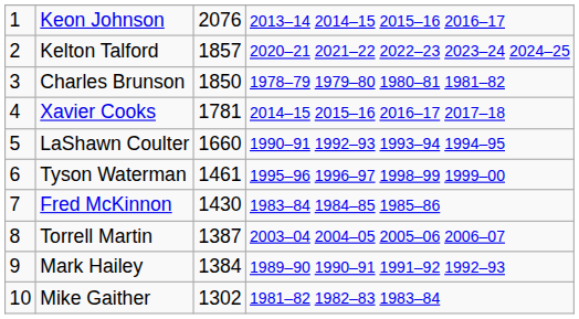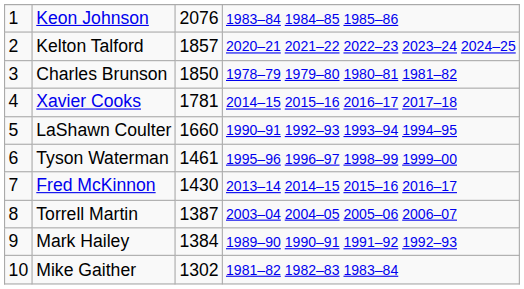Keon Johnson | column 4: 2013–14 2014–15 2015–16 2016–17 -> 1983–84 1984–85 1985–86
Fred McKinnon | column 4: 1983–84 1984–85 1985–86 -> 2013–14 2014–15 2015–16 2016–17
